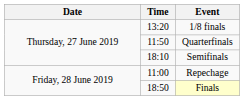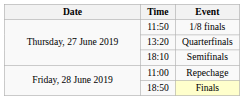1/8 finals | Time: 13:20 -> 11:50
Quarterfinals | Time: 11:50 -> 13:20
